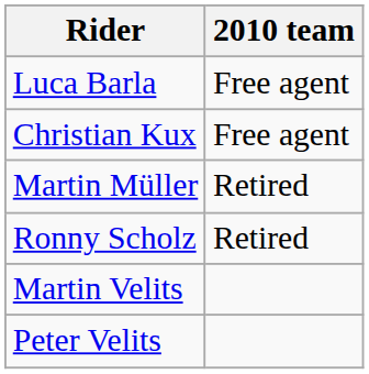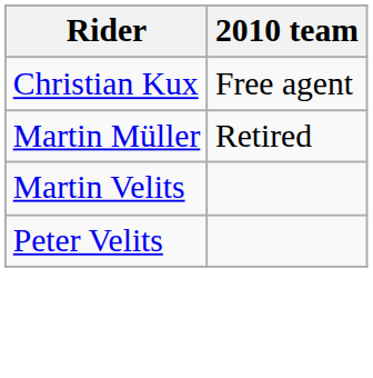- row: Luca Barla | Free agent
- row: Ronny Scholz | Retired
